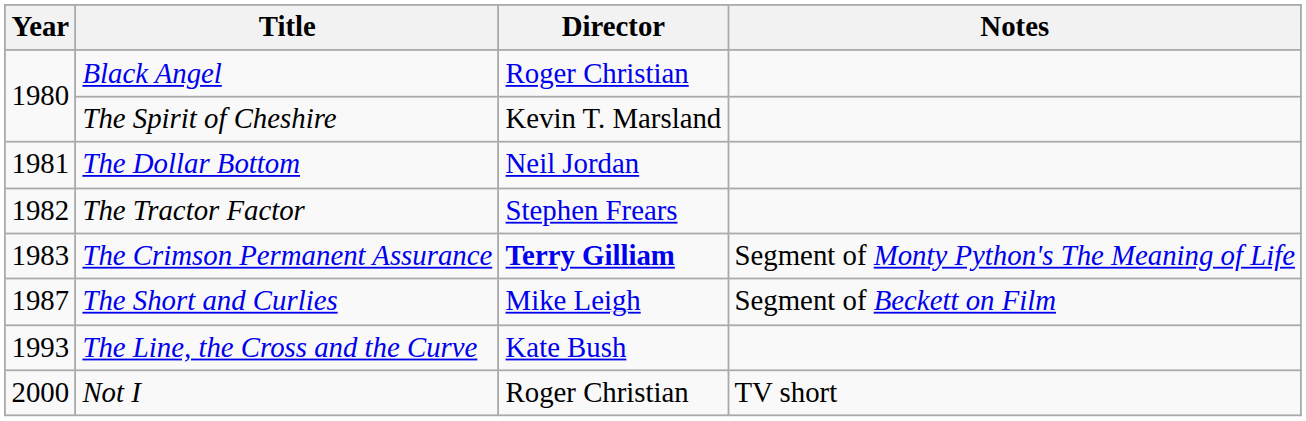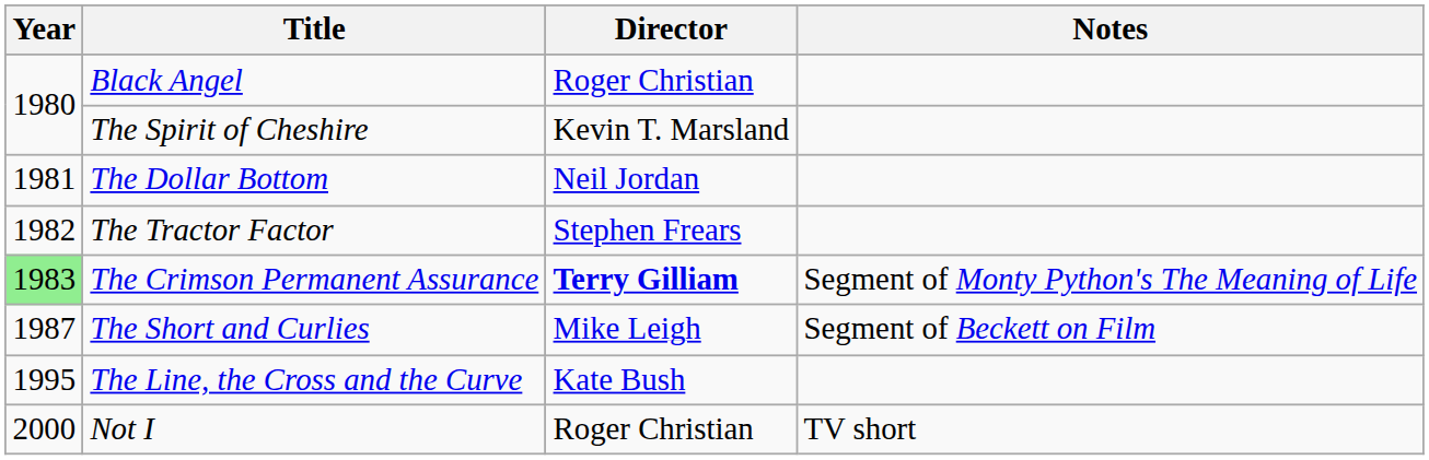The Crimson Permanent Assurance | Year: no background -> lightgreen background
The Line, the Cross and the Curve | Year: 1993 -> 1995
